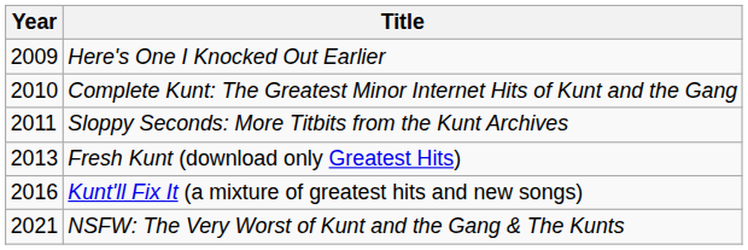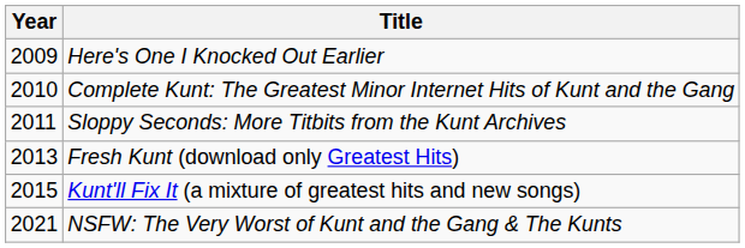Kunt'll Fix It (a mixture of greatest hits and new songs) | Year: 2016 -> 2015
